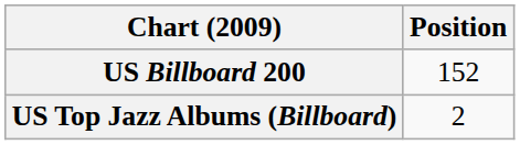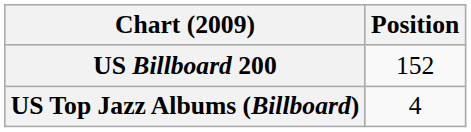US Top Jazz Albums (Billboard) | Position: 2 -> 4
